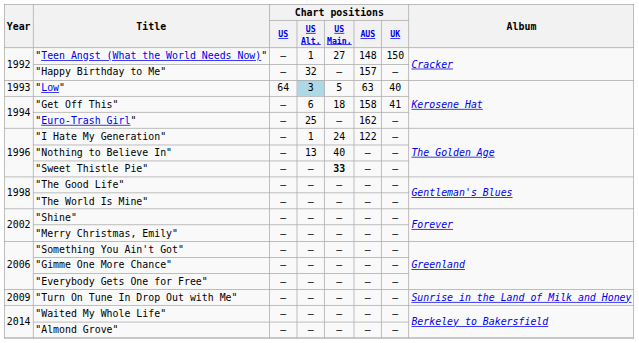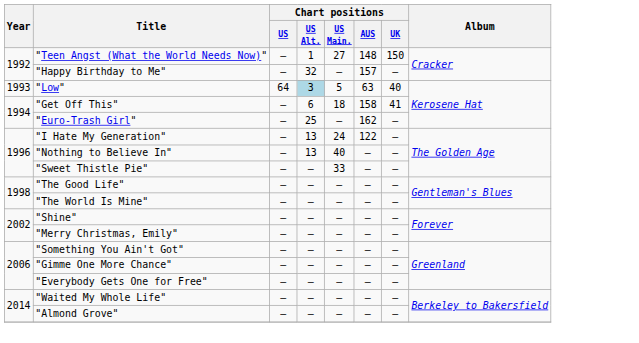"I Hate My Generation" | Chart positions / US Alt.: 1 -> 13
"Sweet Thistle Pie" | Chart positions / US Main.: bold -> normal
- row: 2009 | "Turn On Tune In Drop Out with Me" | — | — | — | — | — | Sunrise in the Land of Milk and Honey
